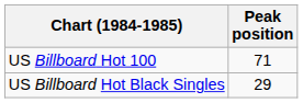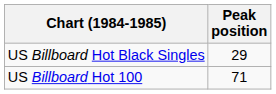rows swapped: US Billboard Hot 100 <-> US Billboard Hot Black Singles
